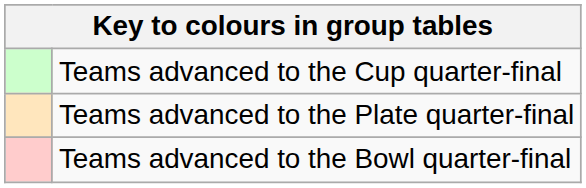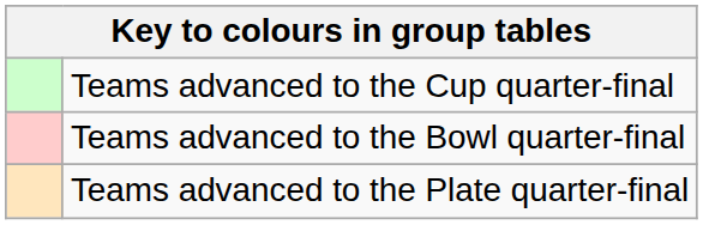rows swapped: Teams advanced to the Plate quarter-final <-> Teams advanced to the Bowl quarter-final
